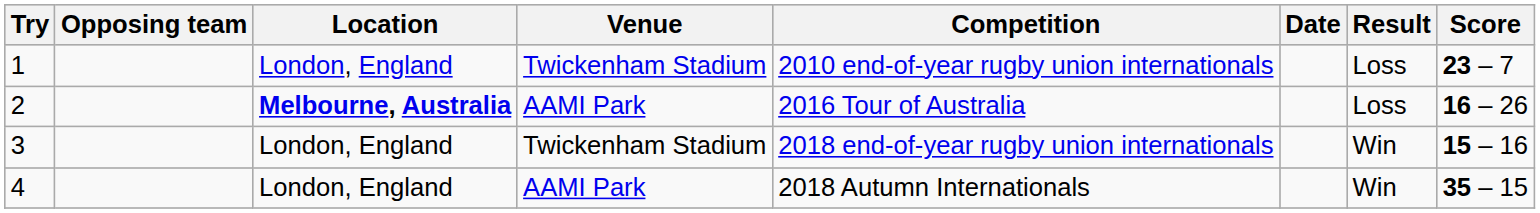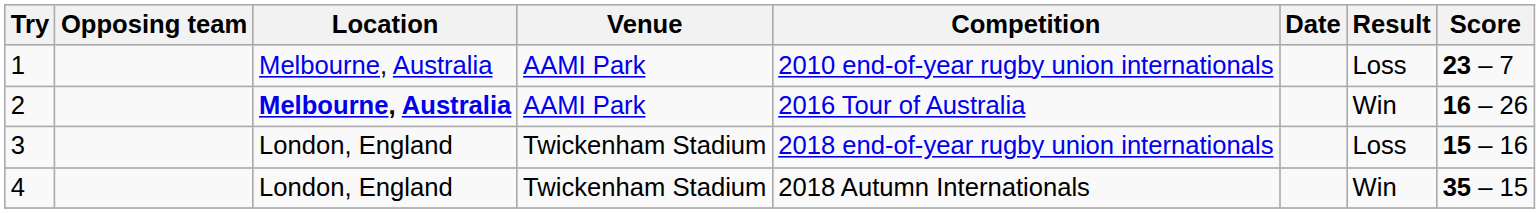1 | Location: London, England -> Melbourne, Australia
1 | Venue: Twickenham Stadium -> AAMI Park
2 | Result: Loss -> Win
3 | Result: Win -> Loss
4 | Venue: AAMI Park -> Twickenham Stadium
